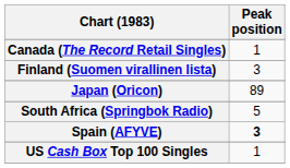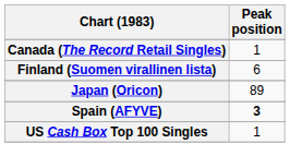Finland (Suomen virallinen lista) | Peak position: 3 -> 6
- row: South Africa (Springbok Radio) | 5
